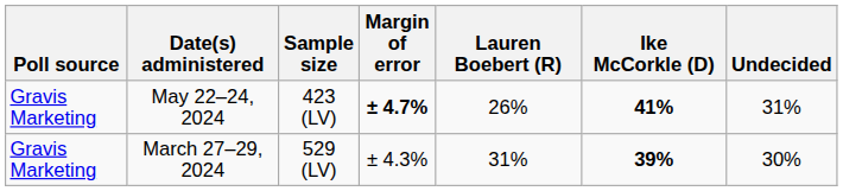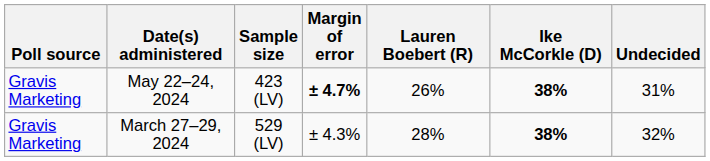May 22–24, 2024 | Ike McCorkle (D): 41% -> 38%
March 27–29, 2024 | Lauren Boebert (R): 31% -> 28%
March 27–29, 2024 | Ike McCorkle (D): 39% -> 38%
March 27–29, 2024 | Undecided: 30% -> 32%
